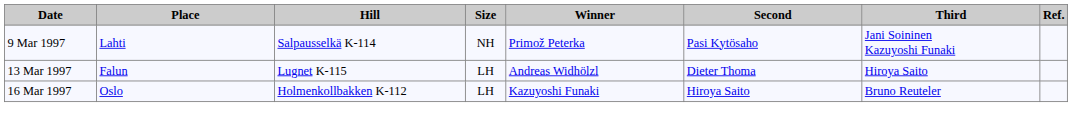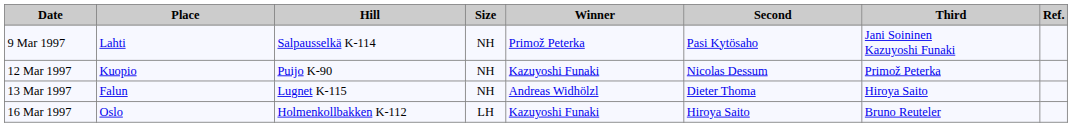+ row: 12 Mar 1997 | Kuopio | Puijo K-90 | NH | Kazuyoshi Funaki | Nicolas Dessum | Primož Peterka
13 Mar 1997 | Size: LH -> NH
